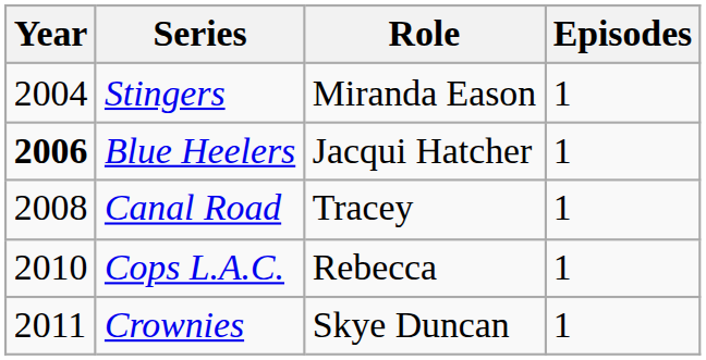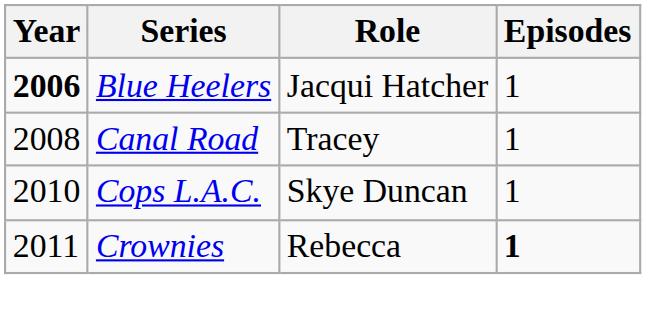- row: 2004 | Stingers | Miranda Eason | 1
Cops L.A.C. | Role: Rebecca -> Skye Duncan
Crownies | Role: Skye Duncan -> Rebecca
Crownies | Episodes: normal -> bold
